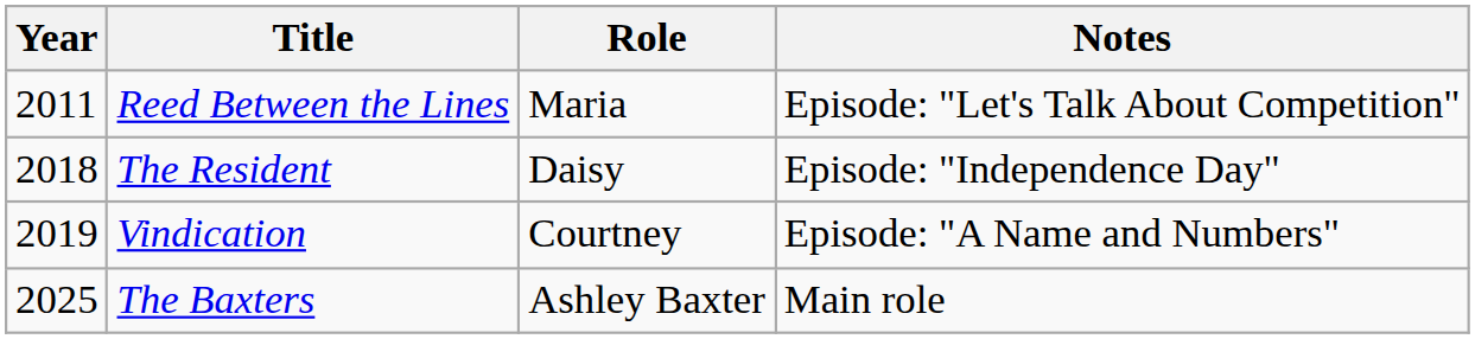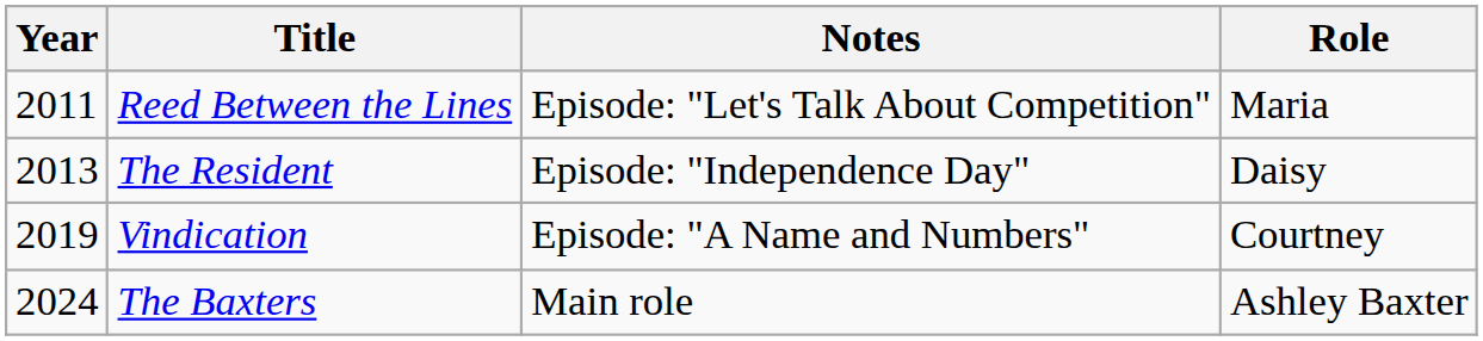columns swapped: Role <-> Notes
The Resident | Year: 2018 -> 2013
The Baxters | Year: 2025 -> 2024
